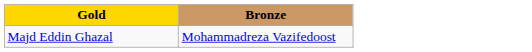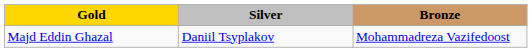+ column: Silver | Daniil Tsyplakov
